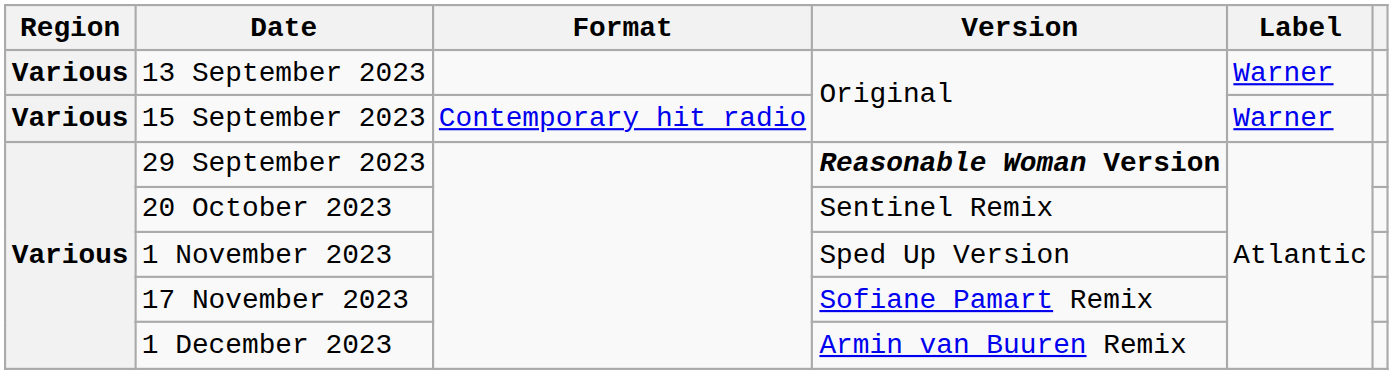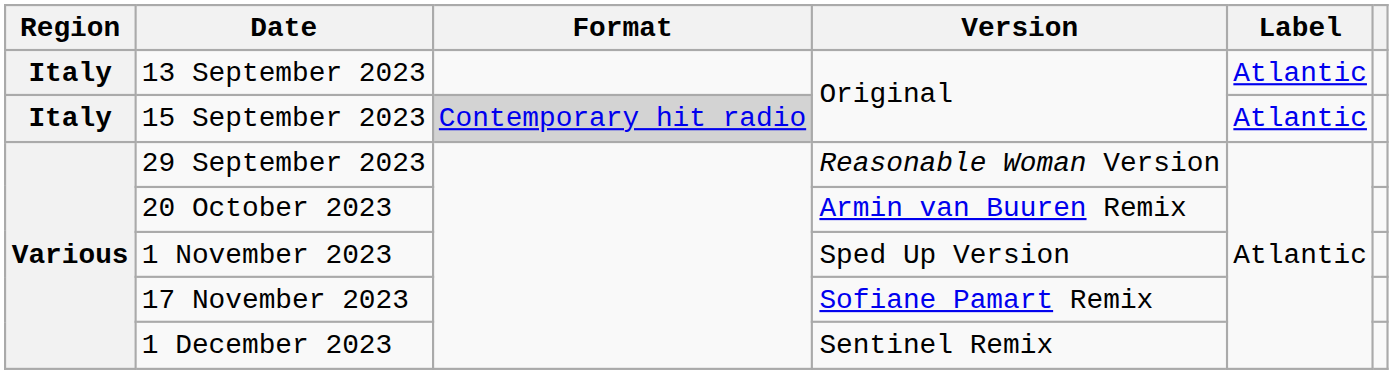13 September 2023 | Region: Various -> Italy
13 September 2023 | Label: Warner -> Atlantic
15 September 2023 | Region: Various -> Italy
15 September 2023 | Format: no background -> lightgrey background
15 September 2023 | Label: Warner -> Atlantic
29 September 2023 | Version: bold -> normal
20 October 2023 | Version: Sentinel Remix -> Armin van Buuren Remix
1 December 2023 | Version: Armin van Buuren Remix -> Sentinel Remix
